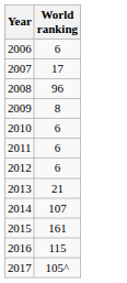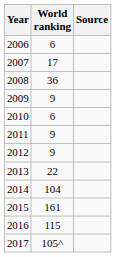+ column: Source
2008 | World ranking: 96 -> 36
2009 | World ranking: 8 -> 9
2011 | World ranking: 6 -> 9
2012 | World ranking: 6 -> 9
2013 | World ranking: 21 -> 22
2014 | World ranking: 107 -> 104
